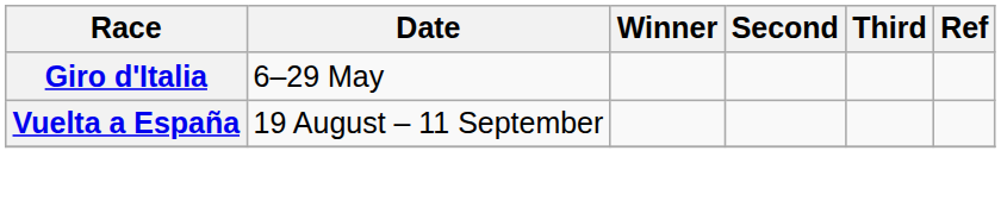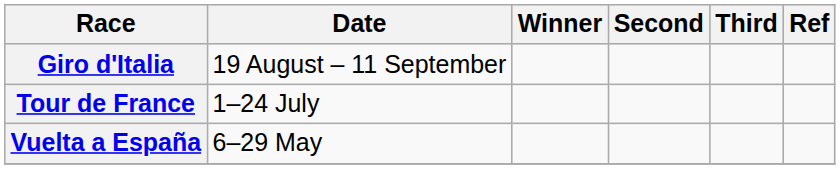Giro d'Italia | Date: 6–29 May -> 19 August – 11 September
+ row: Tour de France | 1–24 July
Vuelta a España | Date: 19 August – 11 September -> 6–29 May
